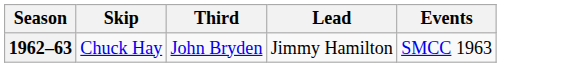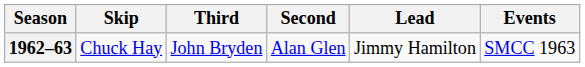+ column: Second | Alan Glen
